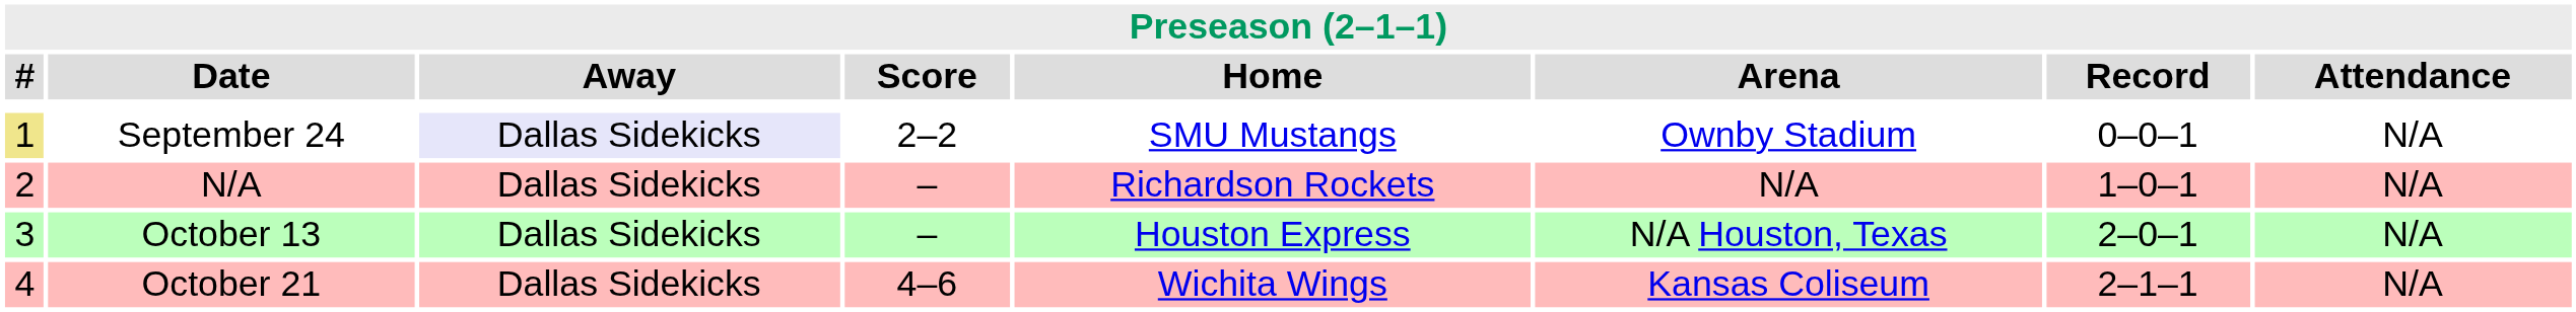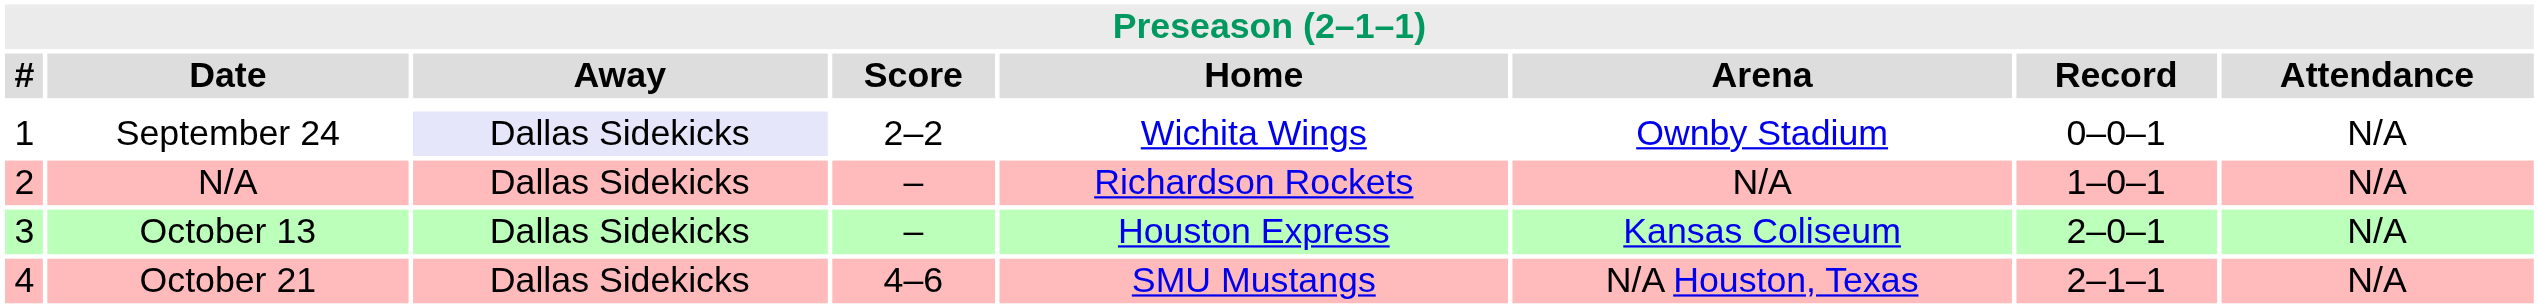September 24 | #: khaki background -> no background
September 24 | Home: SMU Mustangs -> Wichita Wings
October 13 | Arena: N/A Houston, Texas -> Kansas Coliseum
October 21 | Home: Wichita Wings -> SMU Mustangs
October 21 | Arena: Kansas Coliseum -> N/A Houston, Texas
